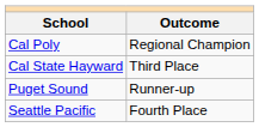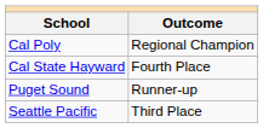Cal State Hayward | Outcome: Third Place -> Fourth Place
Seattle Pacific | Outcome: Fourth Place -> Third Place
